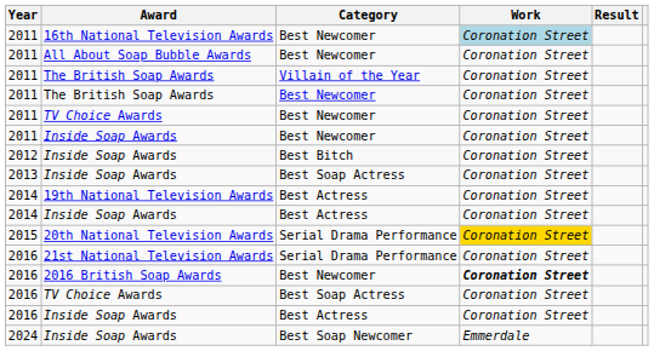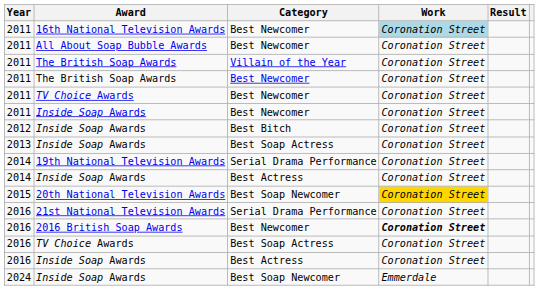19th National Television Awards | Category: Best Actress -> Serial Drama Performance
20th National Television Awards | Category: Serial Drama Performance -> Best Soap Newcomer
